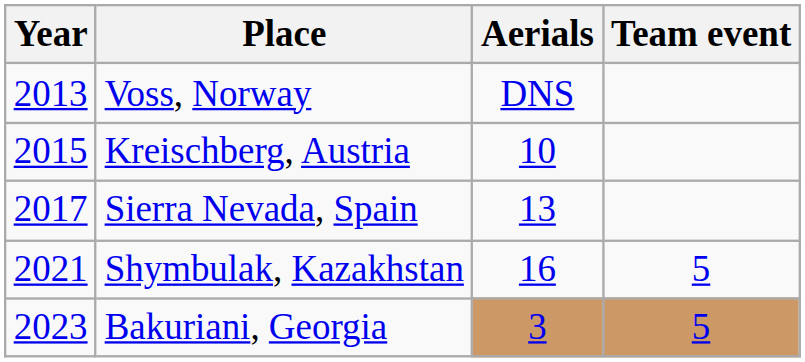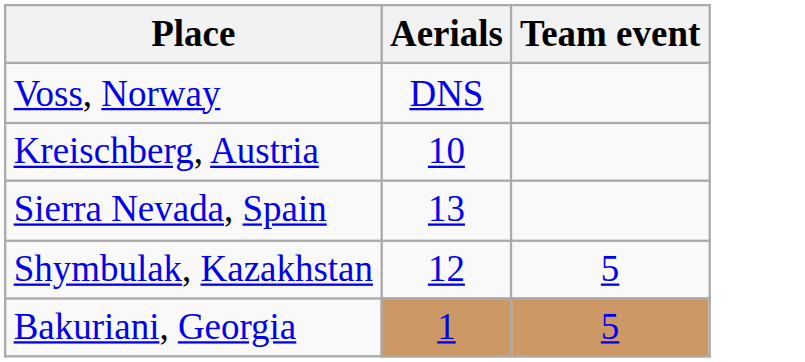- column: Year | 2013 | 2015 | 2017 | 2021 | 2023
Shymbulak, Kazakhstan | Aerials: 16 -> 12
Bakuriani, Georgia | Aerials: 3 -> 1
